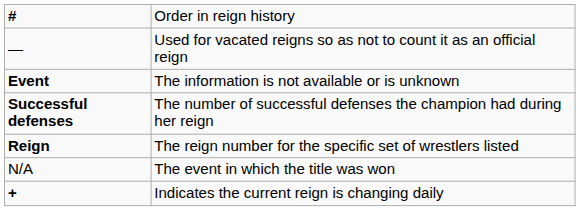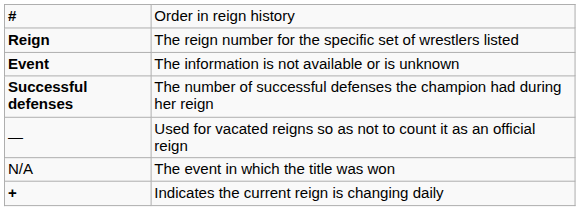rows swapped: Reign <-> —
